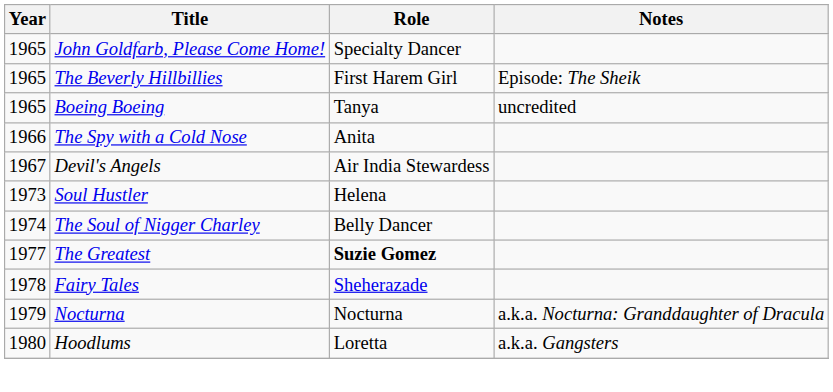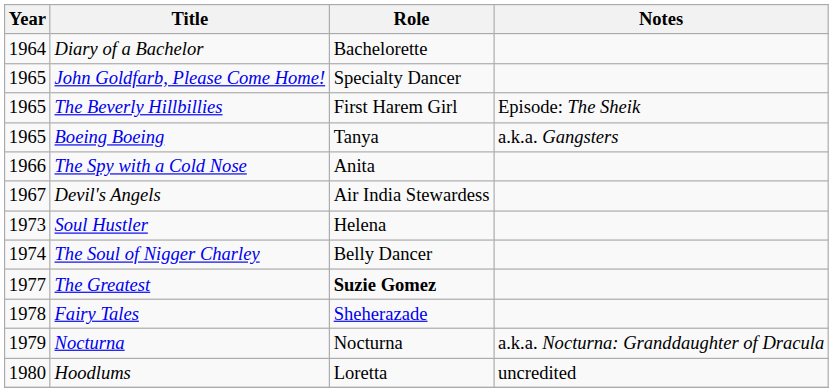+ row: 1964 | Diary of a Bachelor | Bachelorette
Boeing Boeing | Notes: uncredited -> a.k.a. Gangsters
Hoodlums | Notes: a.k.a. Gangsters -> uncredited
